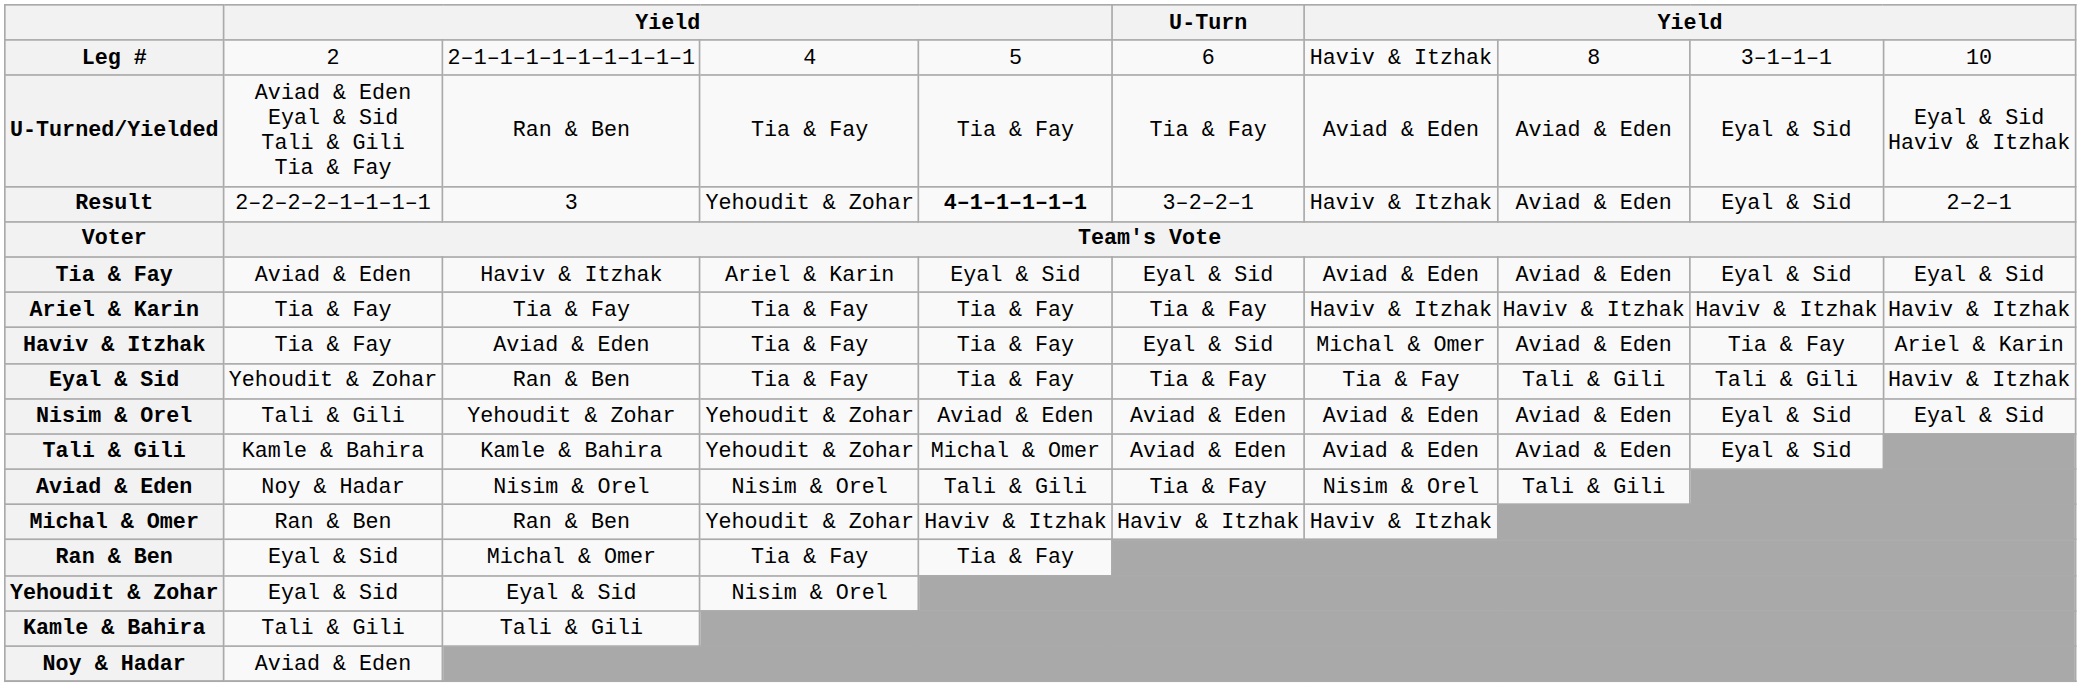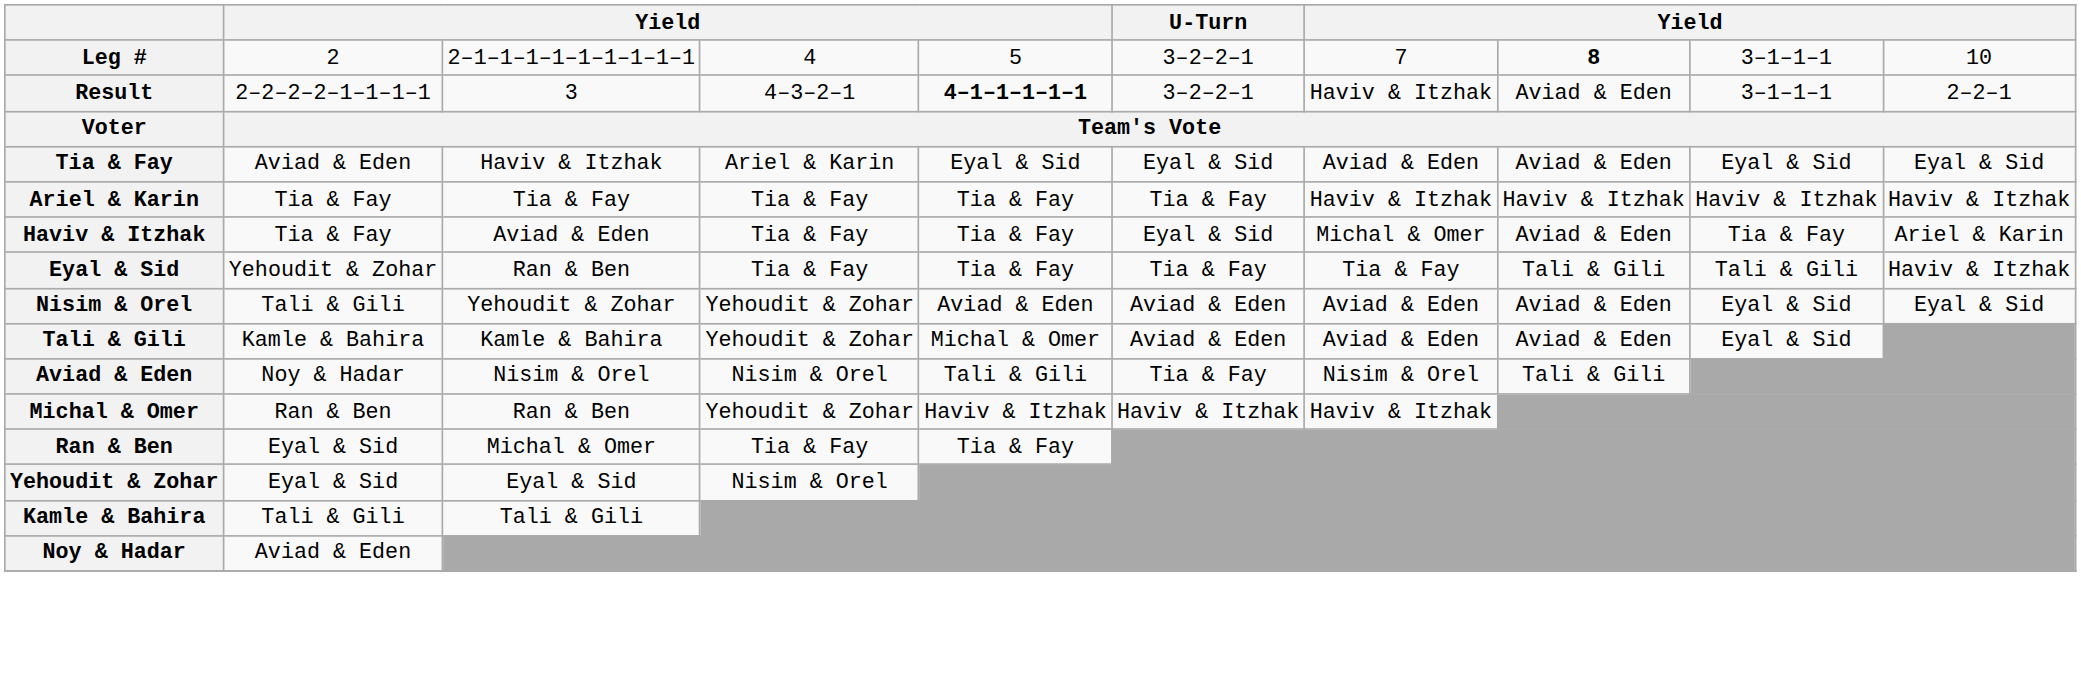Leg # | U-Turn: 6 -> 3–2–2–1
Leg # | column 7: Haviv & Itzhak -> 7
Leg # | column 8: normal -> bold
- row: U-Turned/Yielded | Aviad & Eden Eyal & Sid Tali & Gili Tia & Fay | Ran & Ben | Tia & Fay | Tia & Fay | Tia & Fay | Aviad & Eden | Aviad & Eden | Eyal & Sid | Eyal & Sid Haviv & Itzhak
Result | column 4: Yehoudit & Zohar -> 4–3–2–1
Result | column 9: Eyal & Sid -> 3–1–1–1
